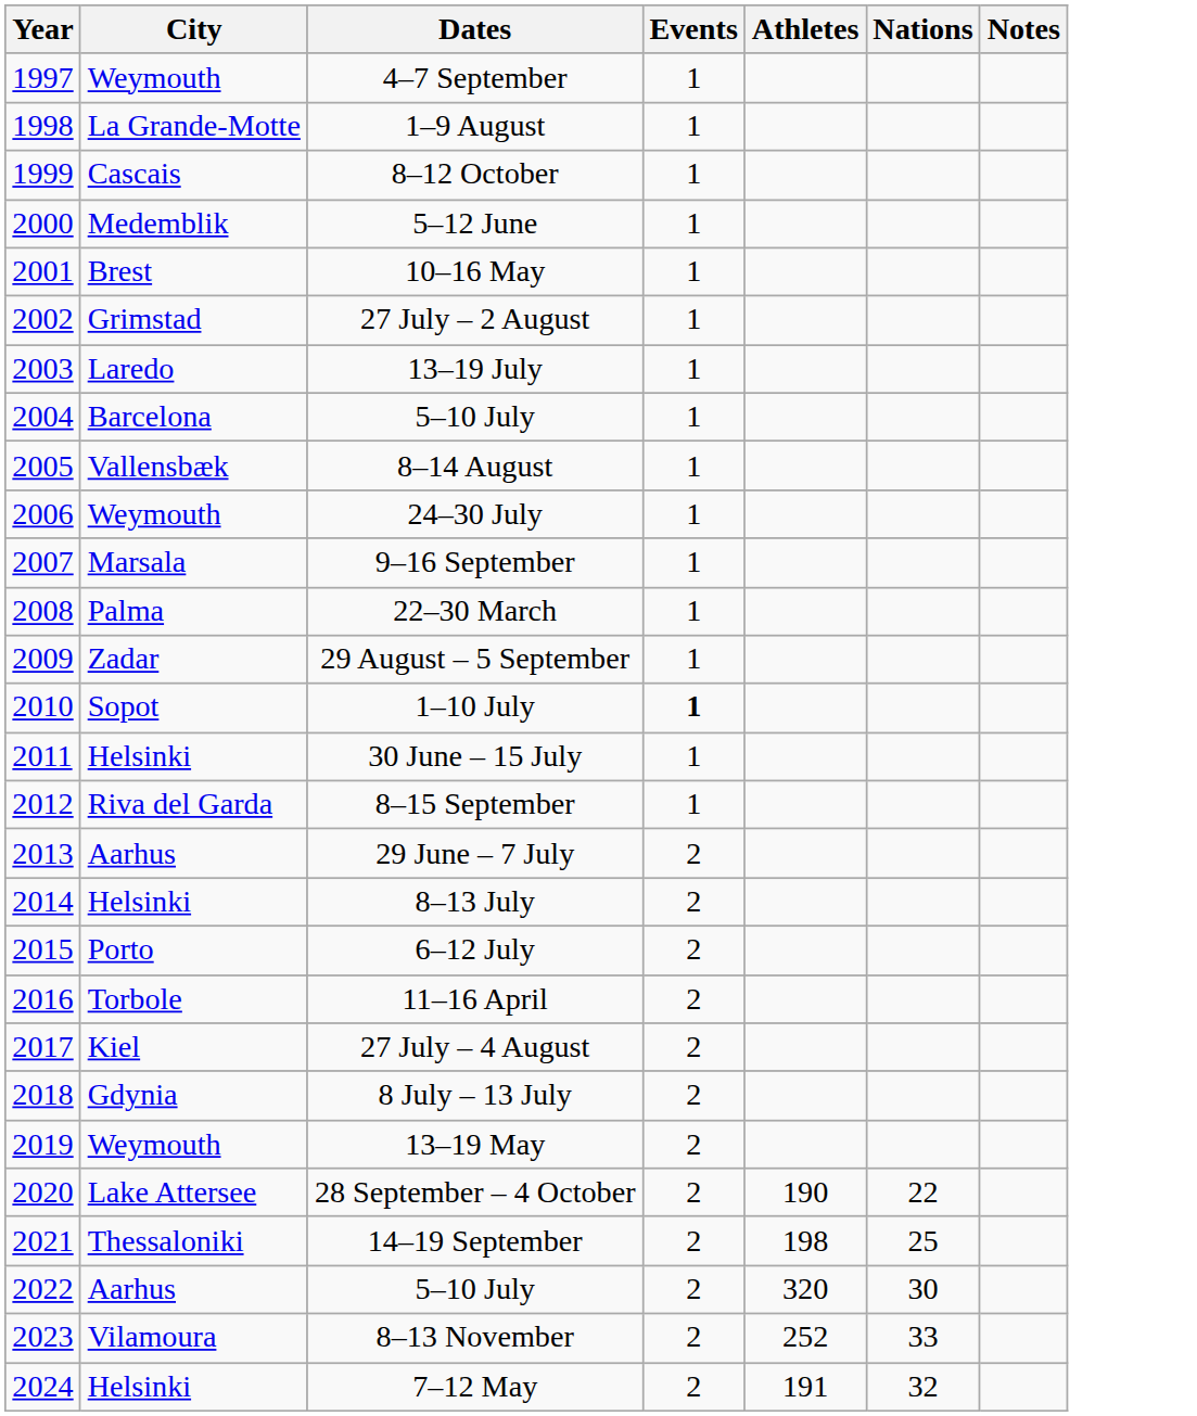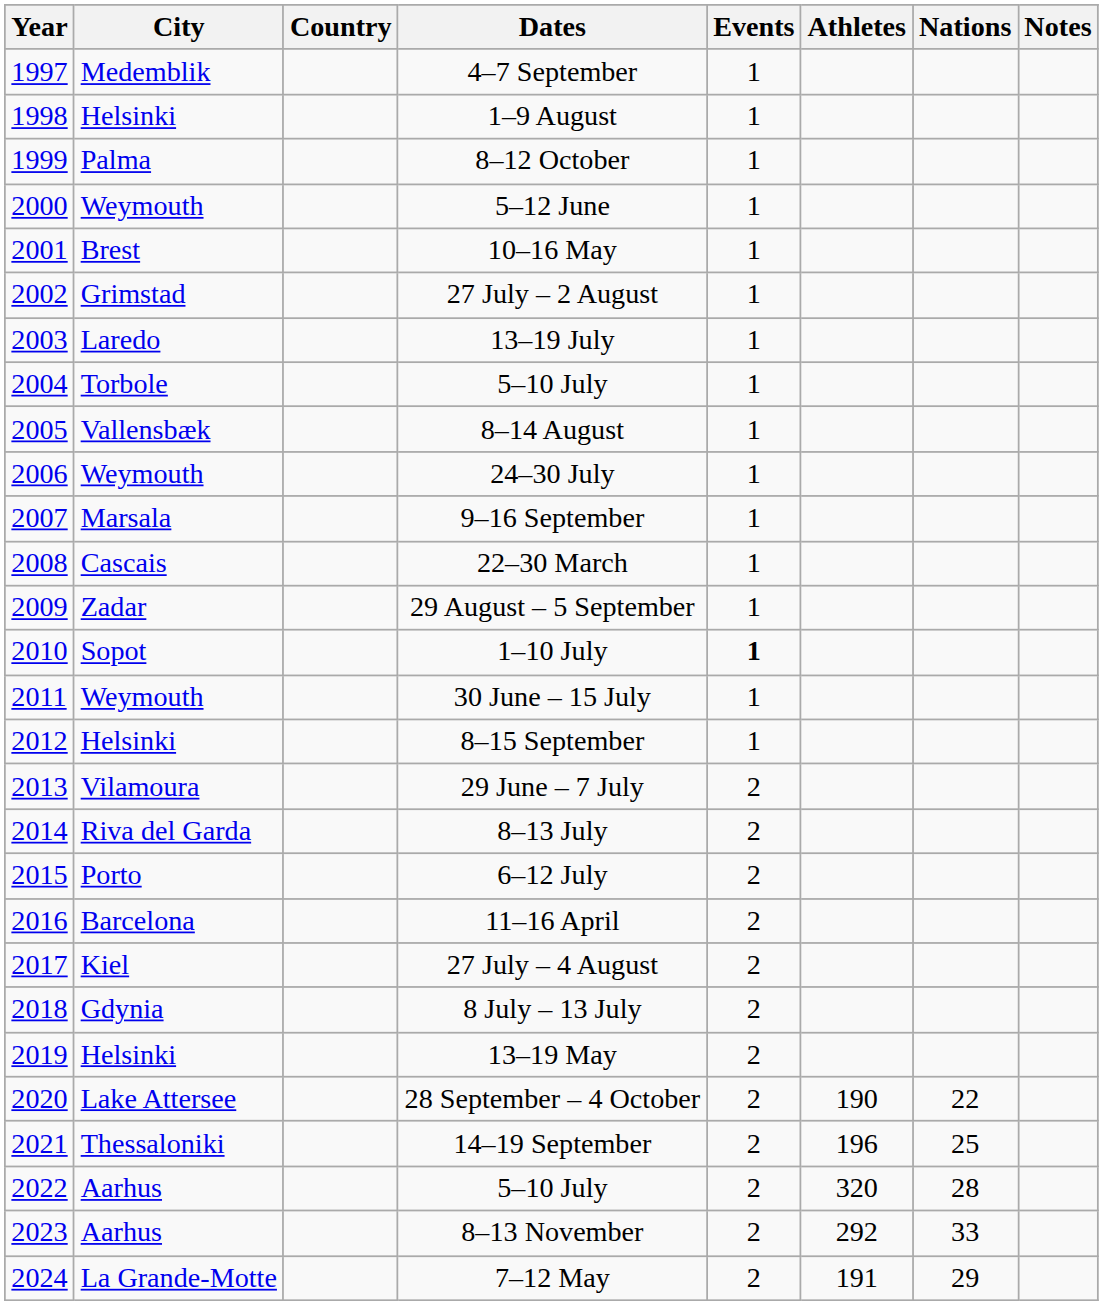+ column: Country
4–7 September | City: Weymouth -> Medemblik
1–9 August | City: La Grande-Motte -> Helsinki
8–12 October | City: Cascais -> Palma
5–12 June | City: Medemblik -> Weymouth
2004 / 5–10 July | City: Barcelona -> Torbole
22–30 March | City: Palma -> Cascais
30 June – 15 July | City: Helsinki -> Weymouth
8–15 September | City: Riva del Garda -> Helsinki
29 June – 7 July | City: Aarhus -> Vilamoura
8–13 July | City: Helsinki -> Riva del Garda
11–16 April | City: Torbole -> Barcelona
13–19 May | City: Weymouth -> Helsinki
14–19 September | Athletes: 198 -> 196
2022 / 5–10 July | Nations: 30 -> 28
8–13 November | City: Vilamoura -> Aarhus
8–13 November | Athletes: 252 -> 292
7–12 May | City: Helsinki -> La Grande-Motte
7–12 May | Nations: 32 -> 29
